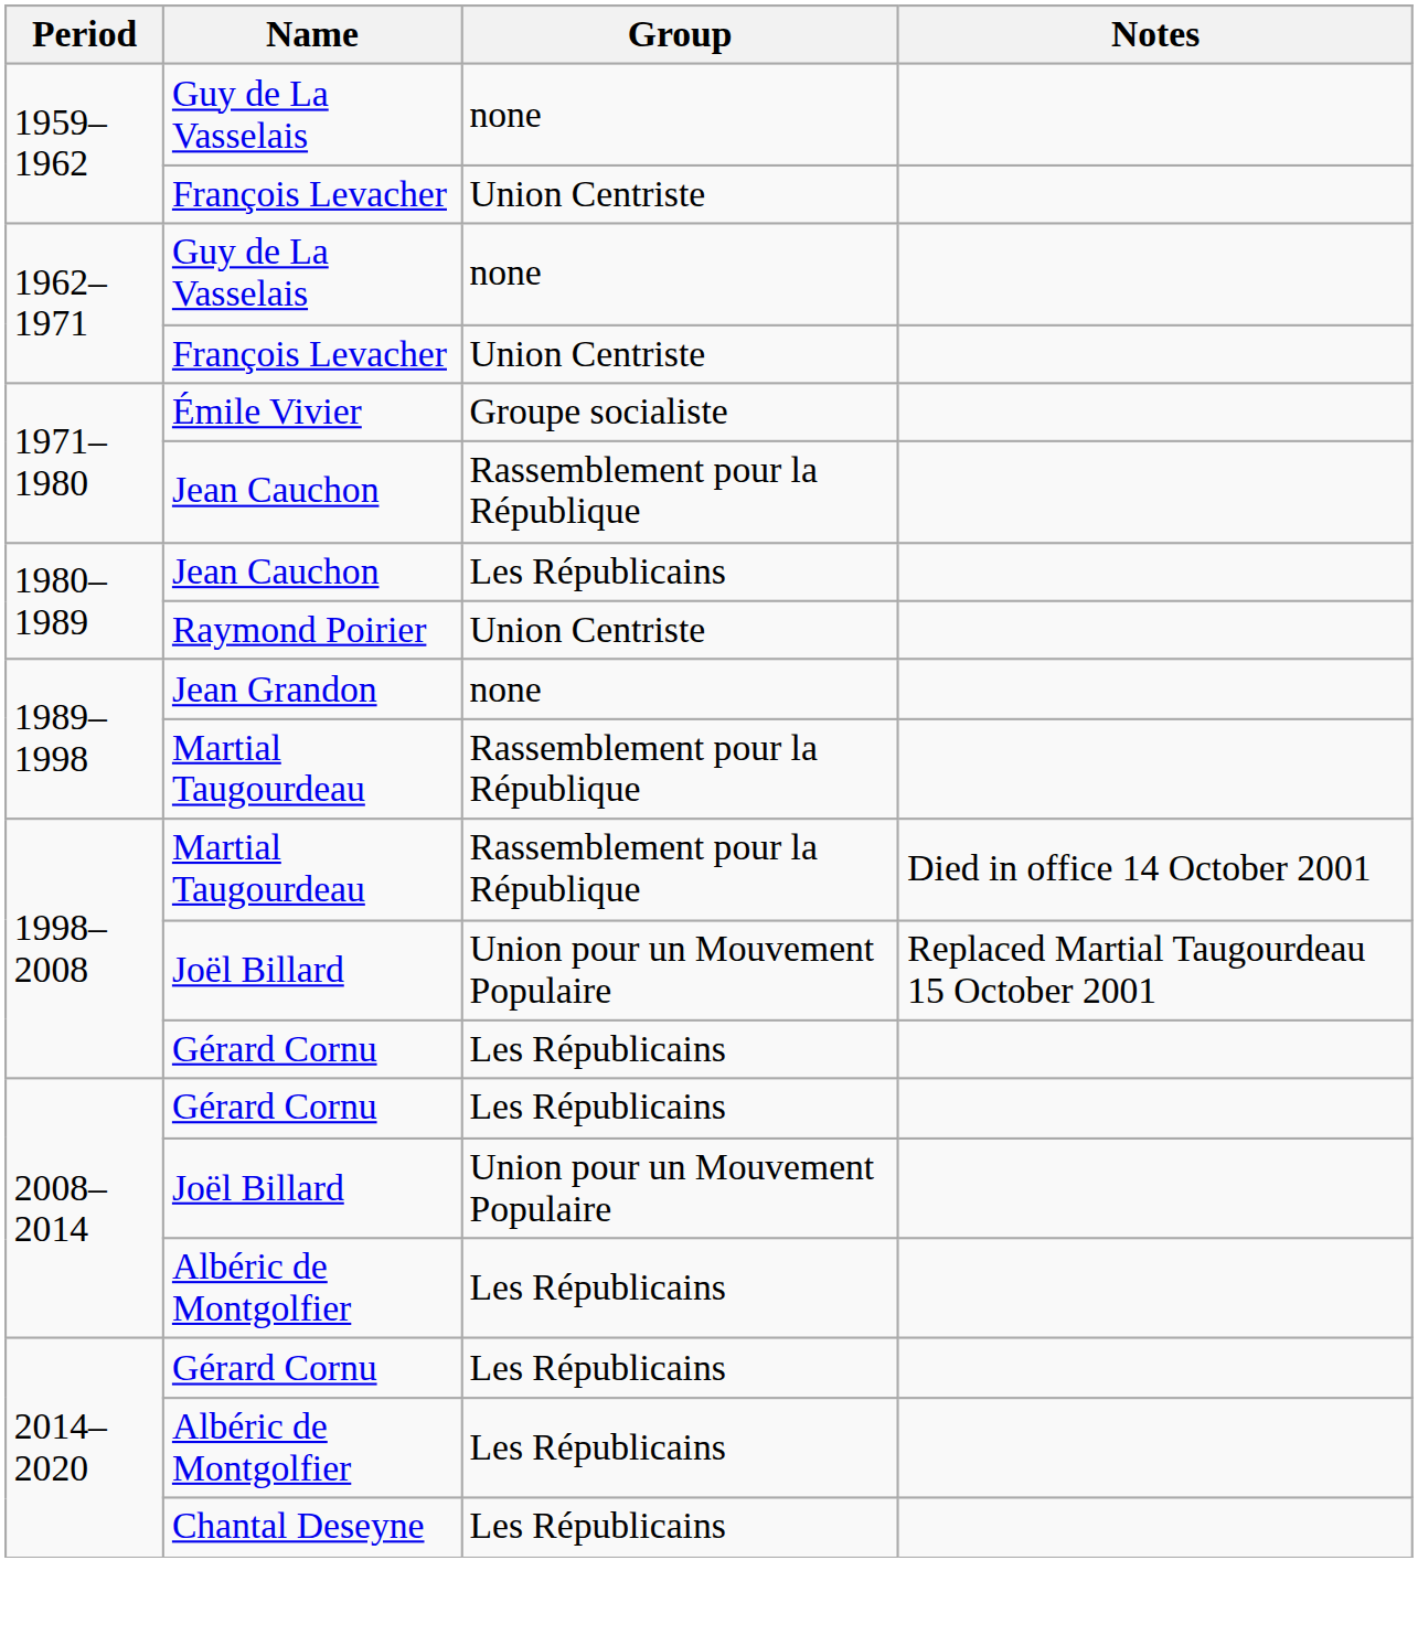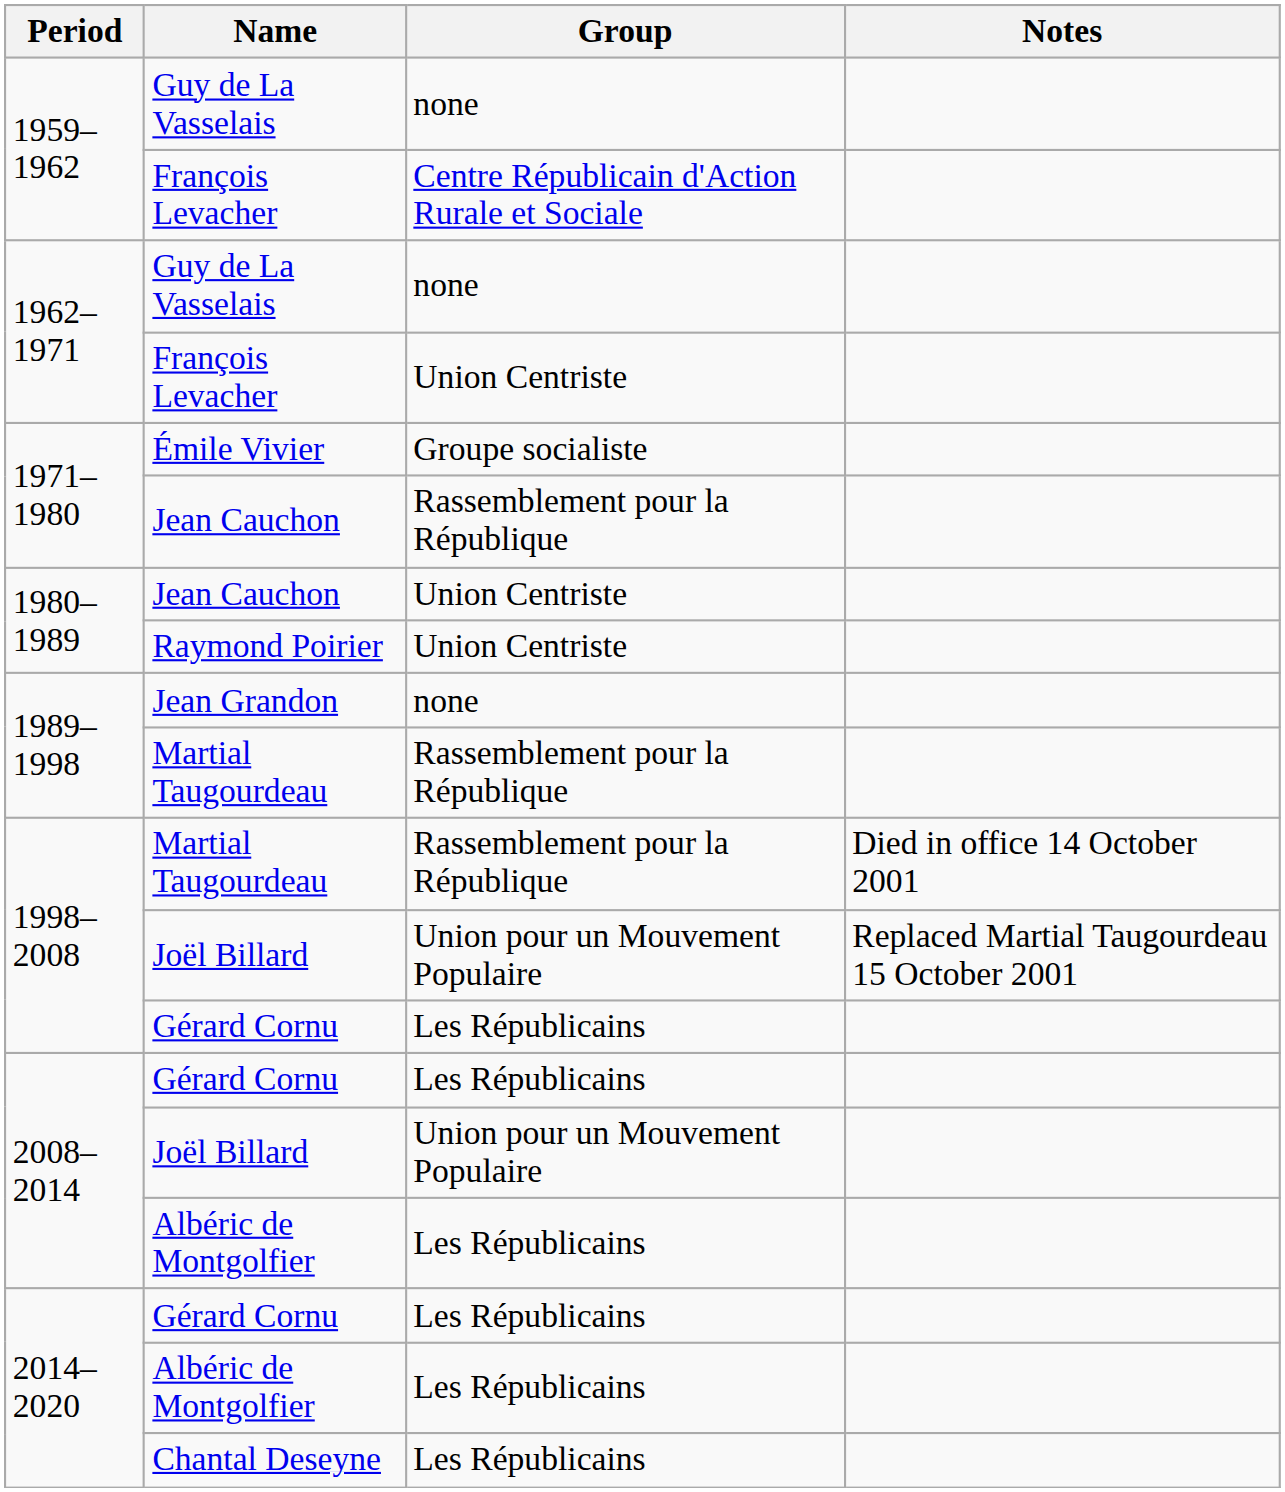1959–1962 / François Levacher | Group: Union Centriste -> Centre Républicain d'Action Rurale et Sociale
1980–1989 / Jean Cauchon | Group: Les Républicains -> Union Centriste
